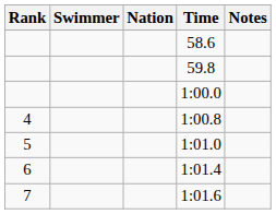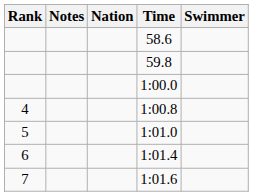columns swapped: Swimmer <-> Notes
